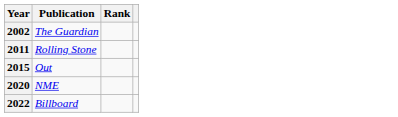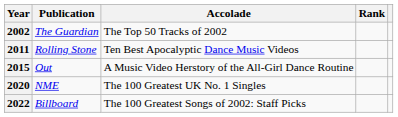+ column: Accolade | The Top 50 Tracks of 2002 | Ten Best Apocalyptic Dance Music Videos | A Music Video Herstory of the All-Girl Dance Routine | The 100 Greatest UK No. 1 Singles | The 100 Greatest Songs of 2002: Staff Picks
